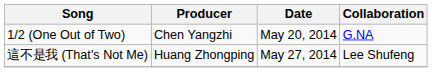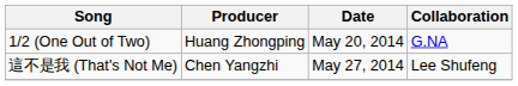1/2 (One Out of Two) | Producer: Chen Yangzhi -> Huang Zhongping
這不是我 (That's Not Me) | Producer: Huang Zhongping -> Chen Yangzhi
